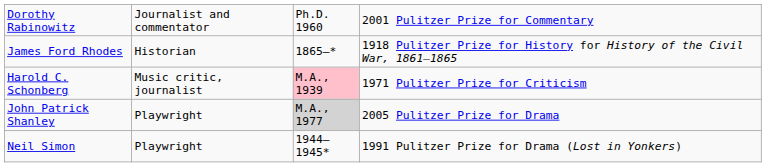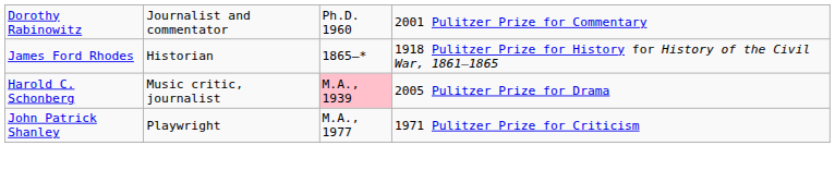Harold C. Schonberg | column 4: 1971 Pulitzer Prize for Criticism -> 2005 Pulitzer Prize for Drama
John Patrick Shanley | column 3: lightgrey background -> no background
John Patrick Shanley | column 4: 2005 Pulitzer Prize for Drama -> 1971 Pulitzer Prize for Criticism
- row: Neil Simon | Playwright | 1944–1945* | 1991 Pulitzer Prize for Drama (Lost in Yonkers)
